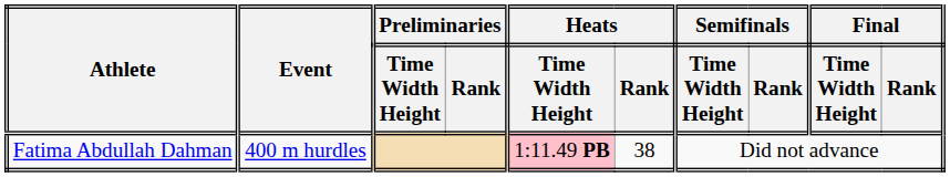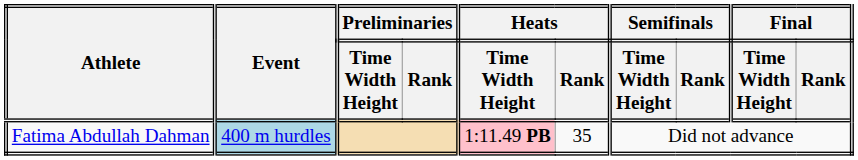Fatima Abdullah Dahman | Event: no background -> lightblue background
Fatima Abdullah Dahman | Heats / Rank: 38 -> 35
